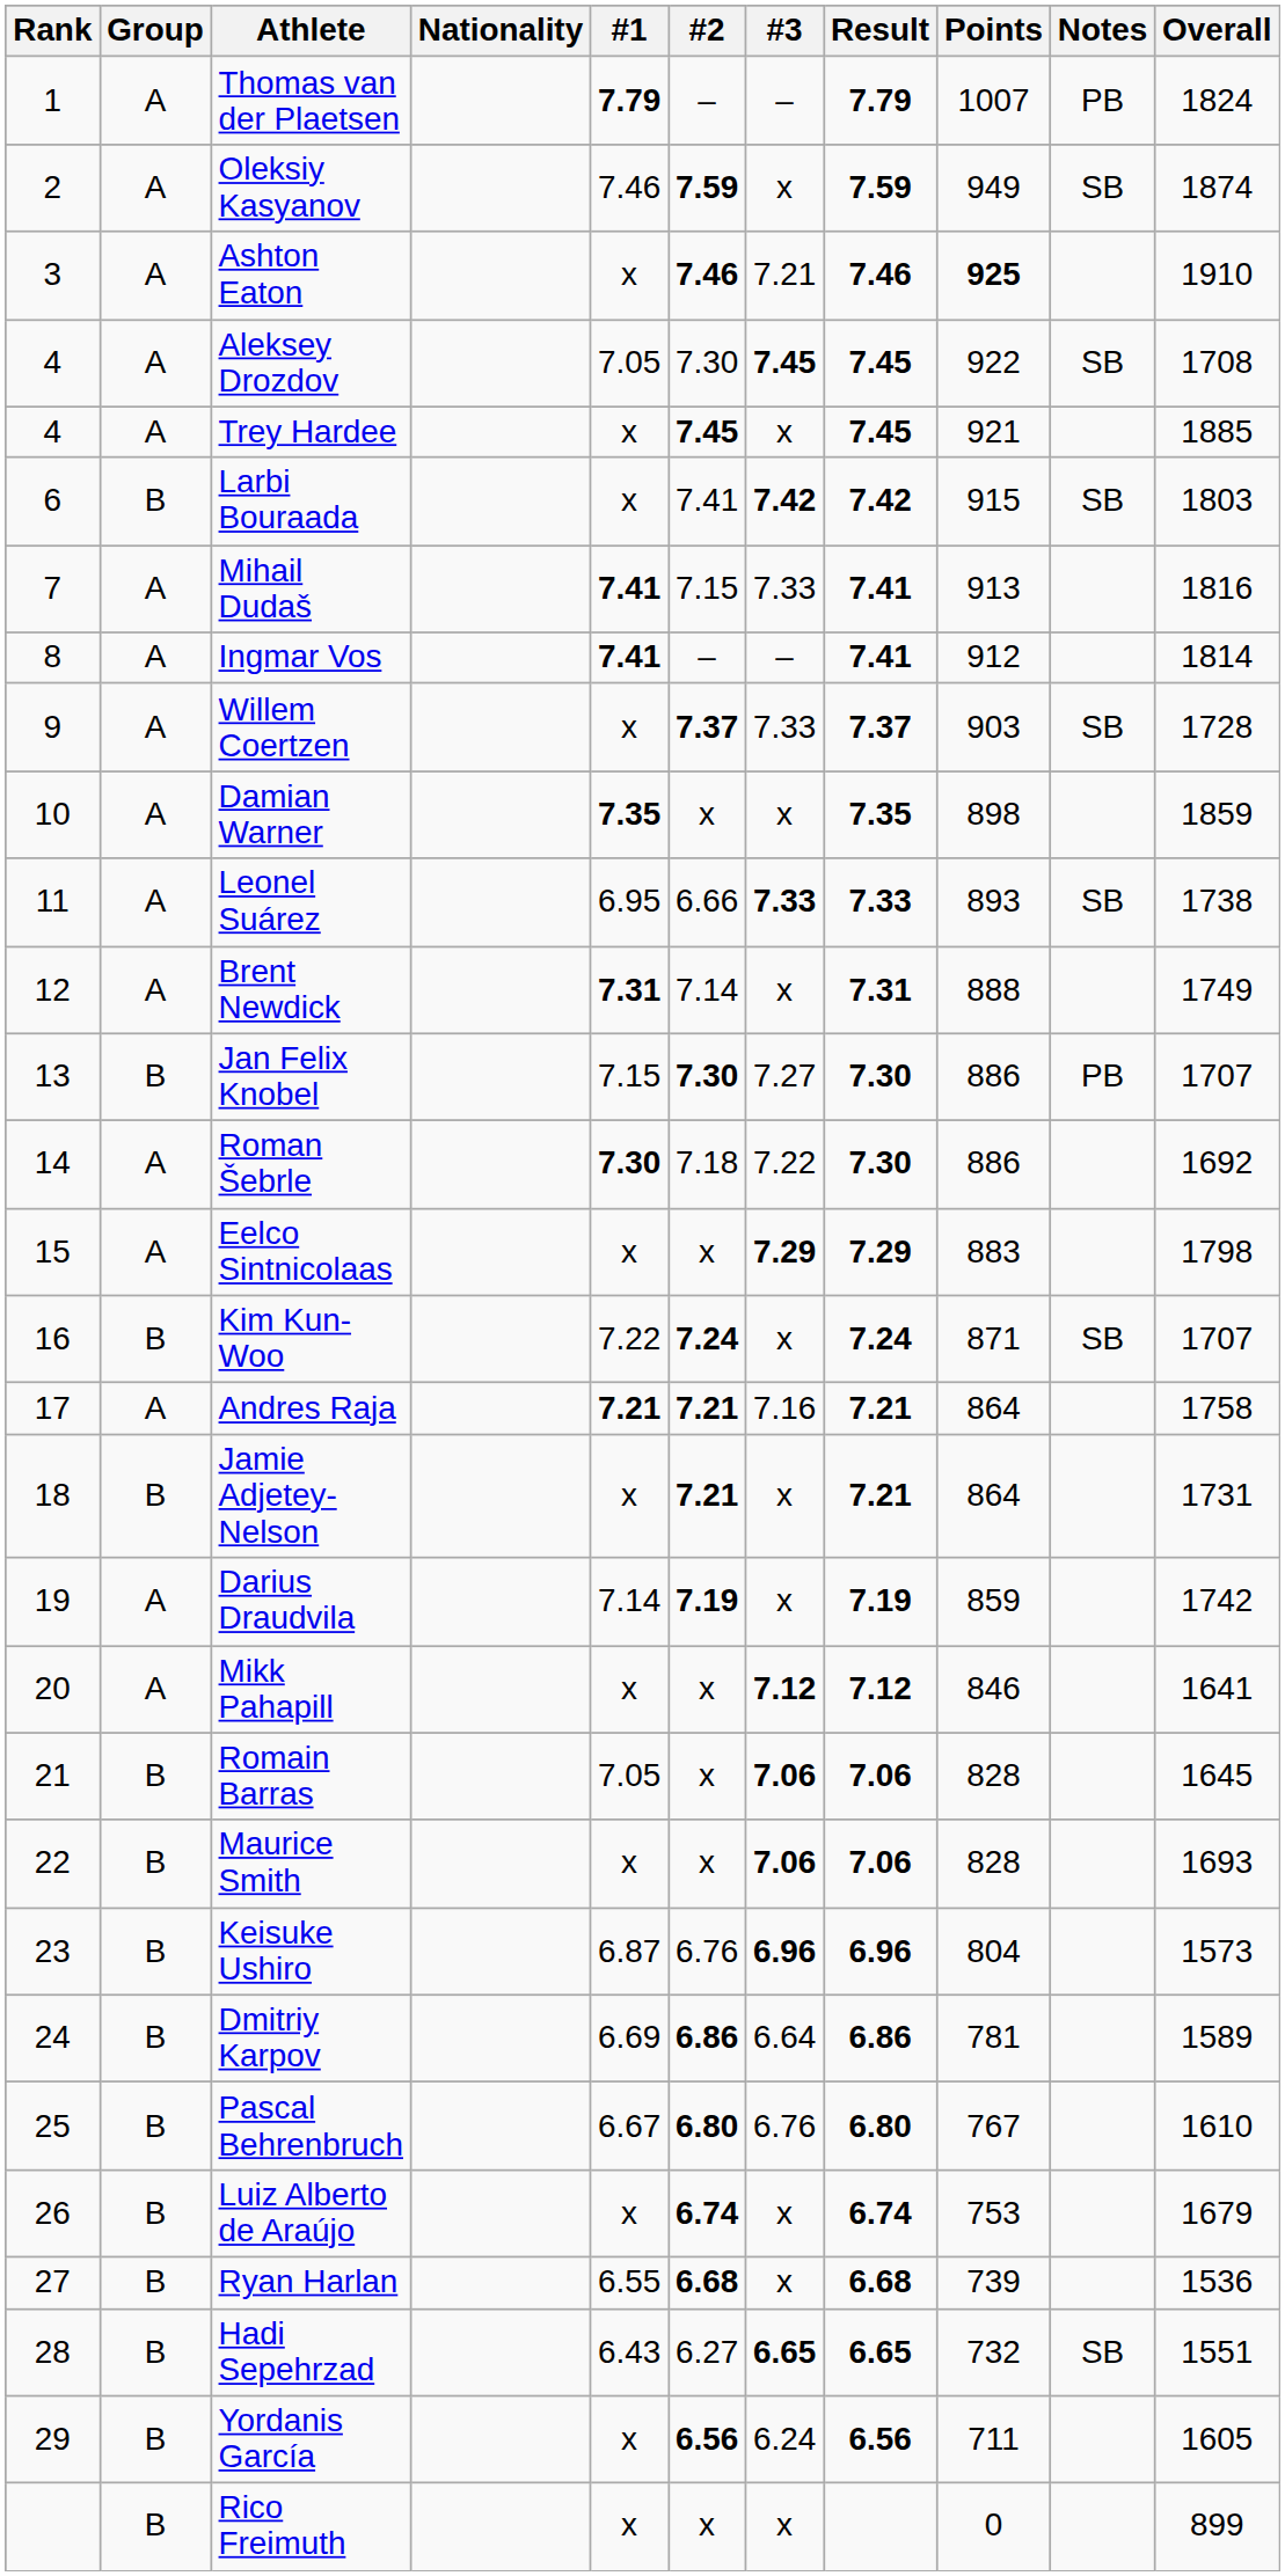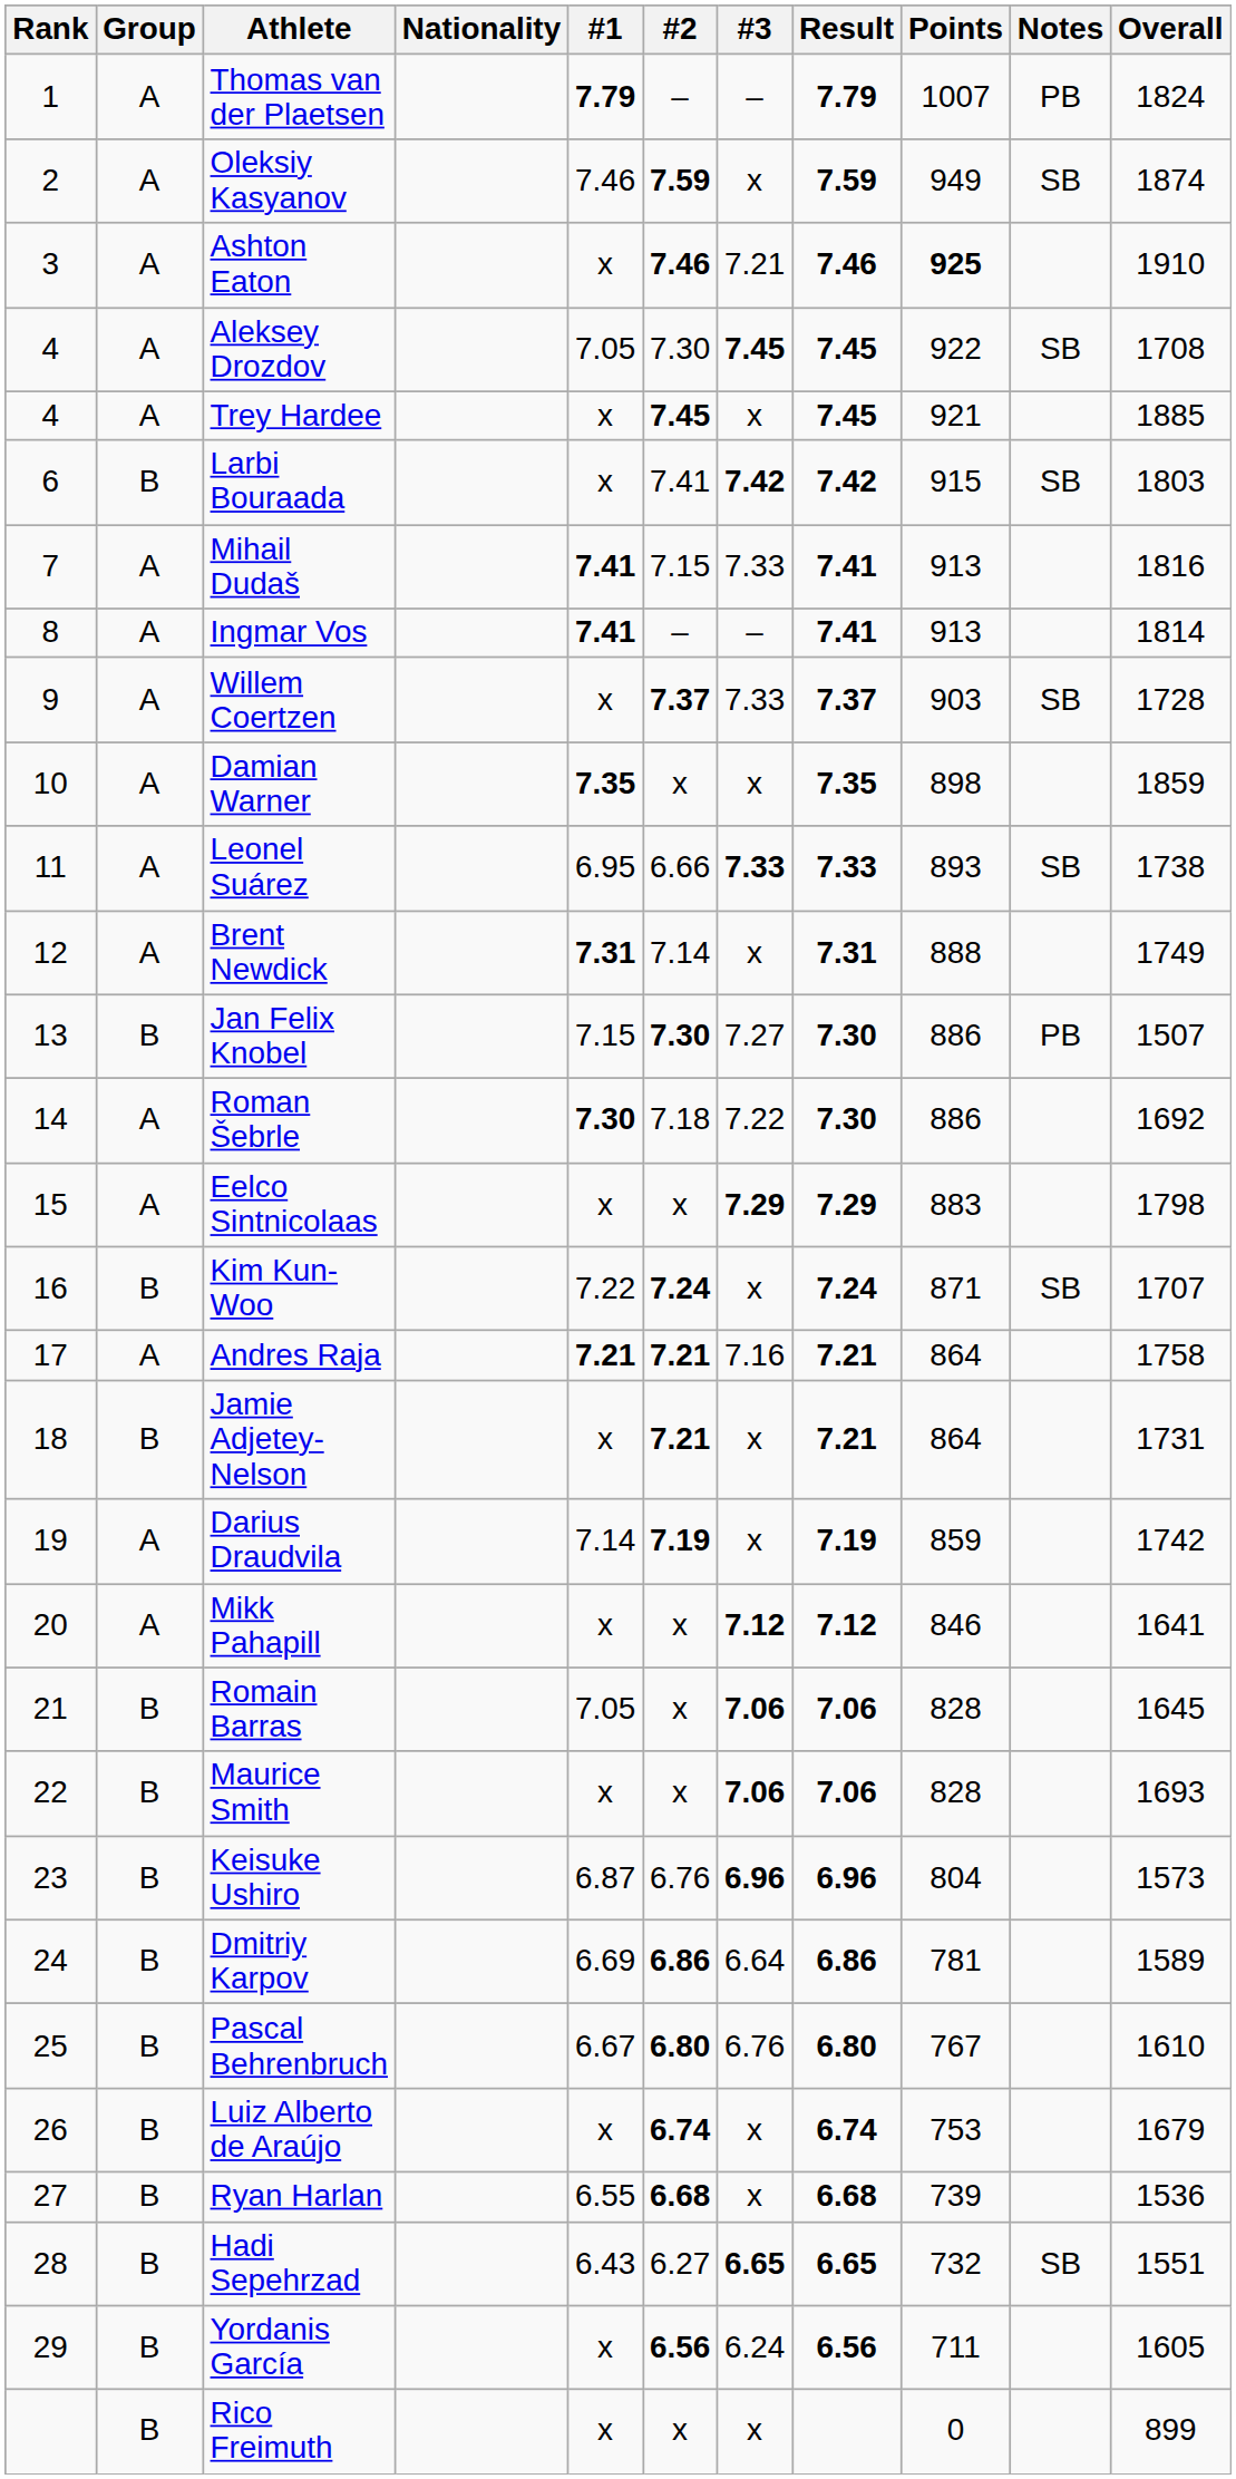Ingmar Vos | Points: 912 -> 913
Jan Felix Knobel | Overall: 1707 -> 1507
